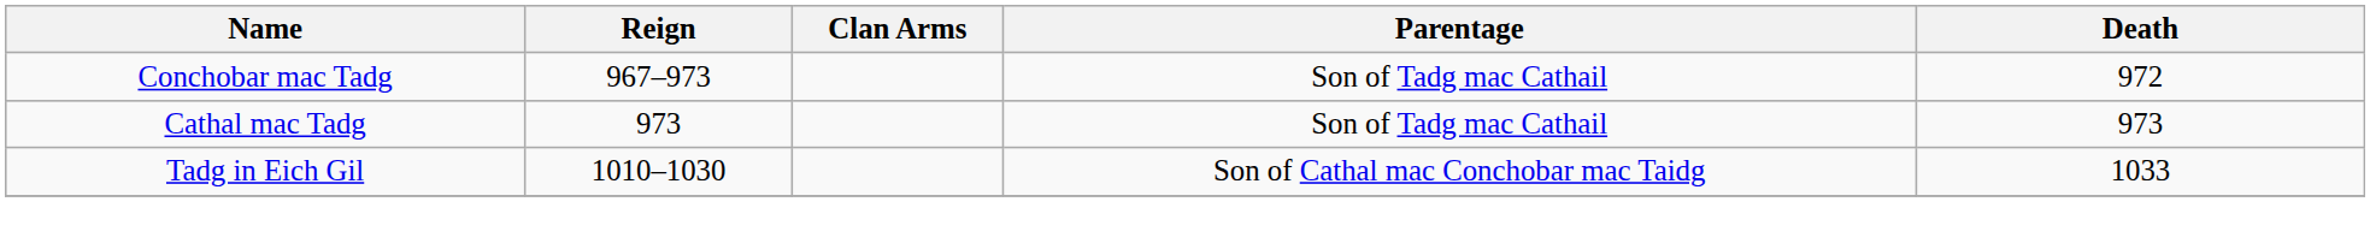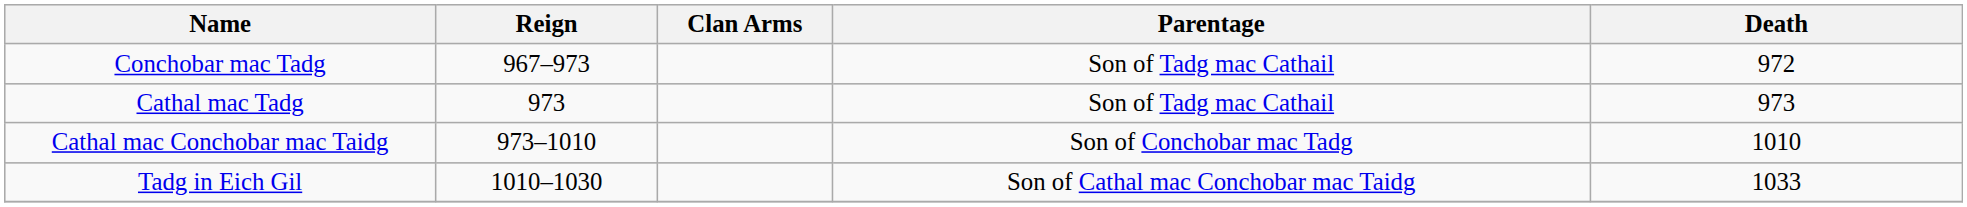+ row: Cathal mac Conchobar mac Taidg | 973–1010 | Son of Conchobar mac Tadg | 1010
